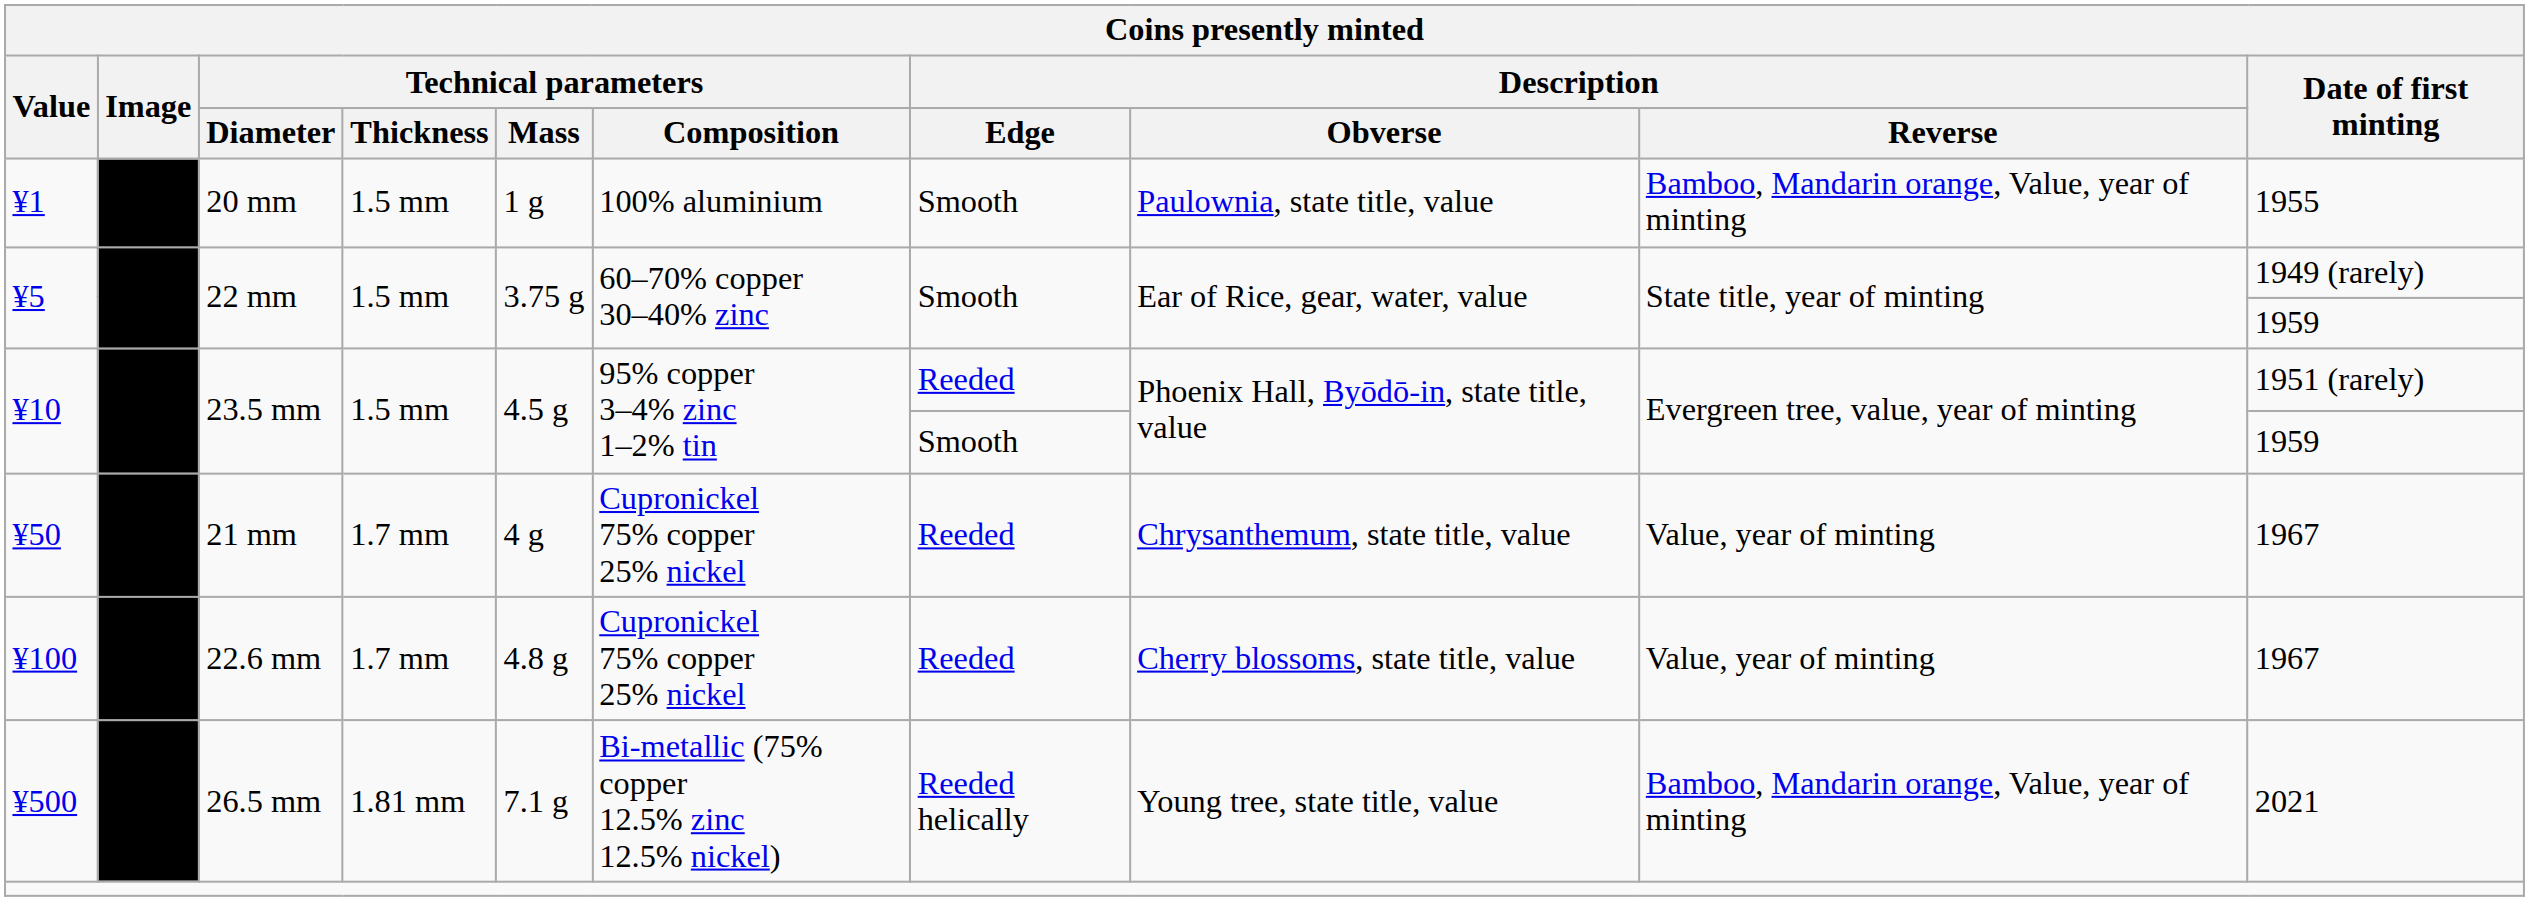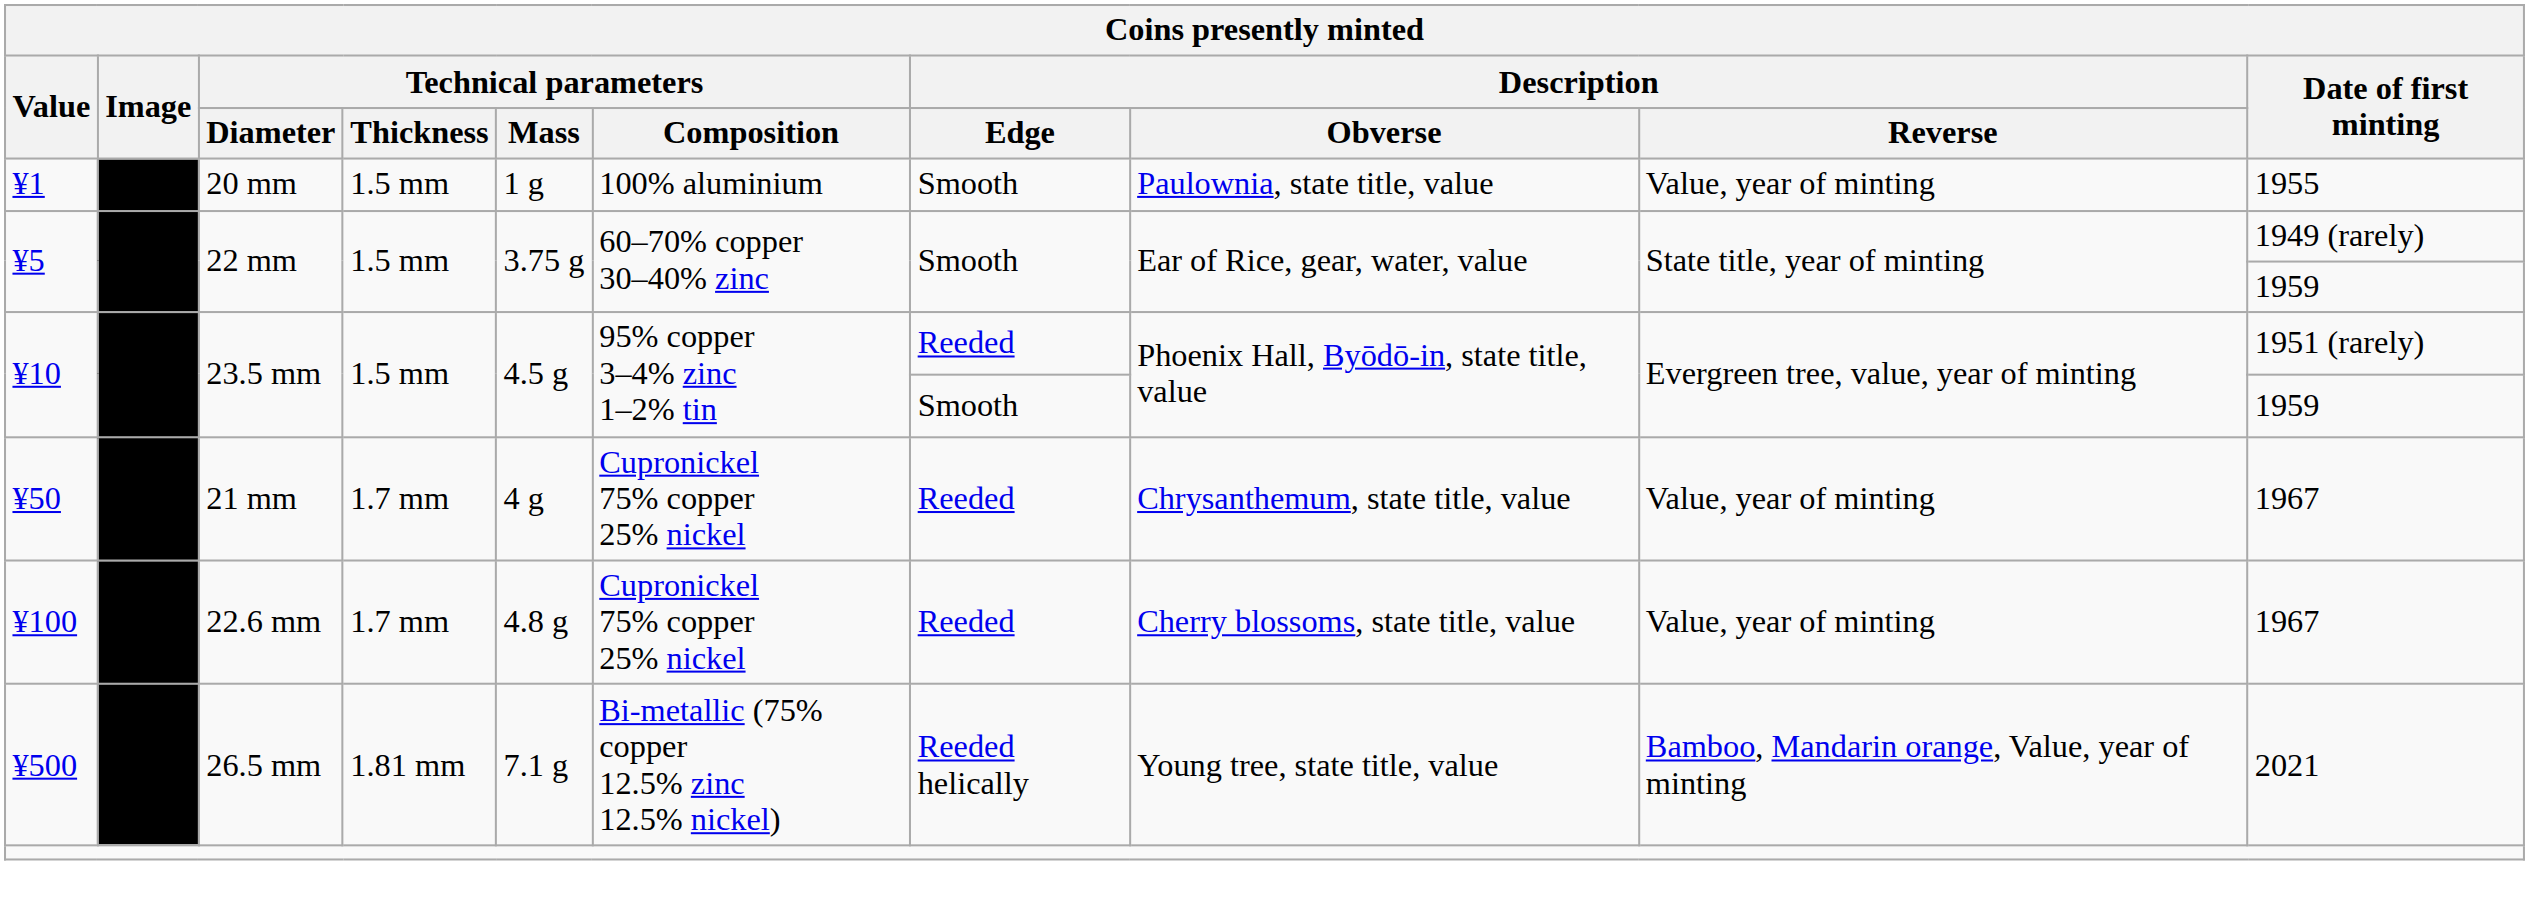¥1 | Description / Reverse: Bamboo, Mandarin orange, Value, year of minting -> Value, year of minting
